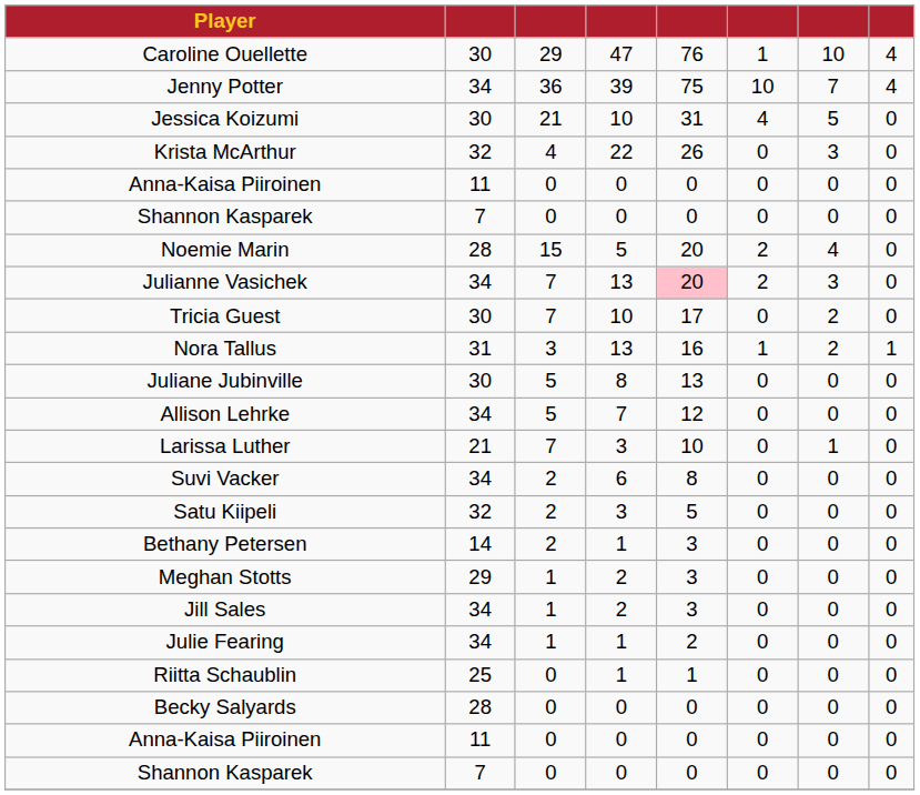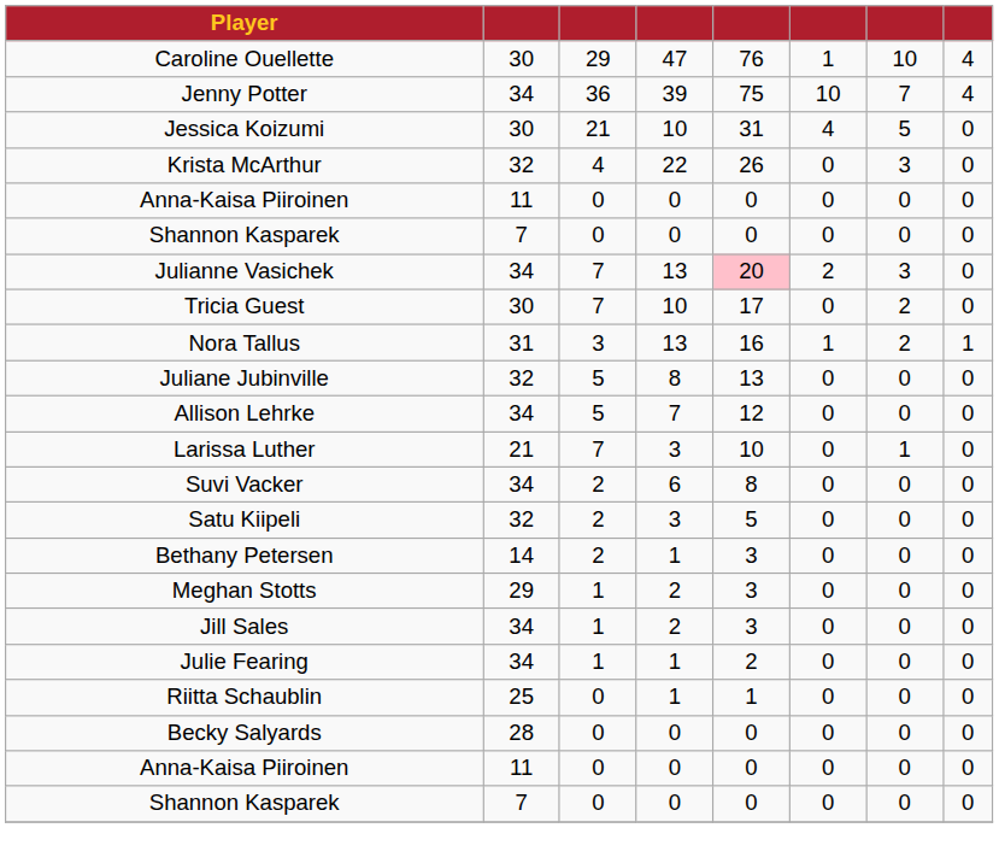- row: Noemie Marin | 28 | 15 | 5 | 20 | 2 | 4 | 0
Juliane Jubinville | column 2: 30 -> 32
